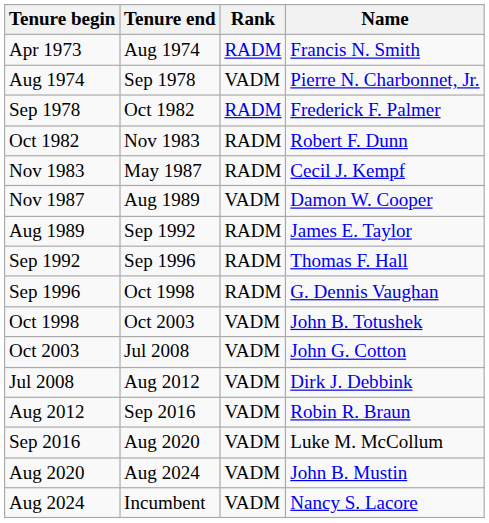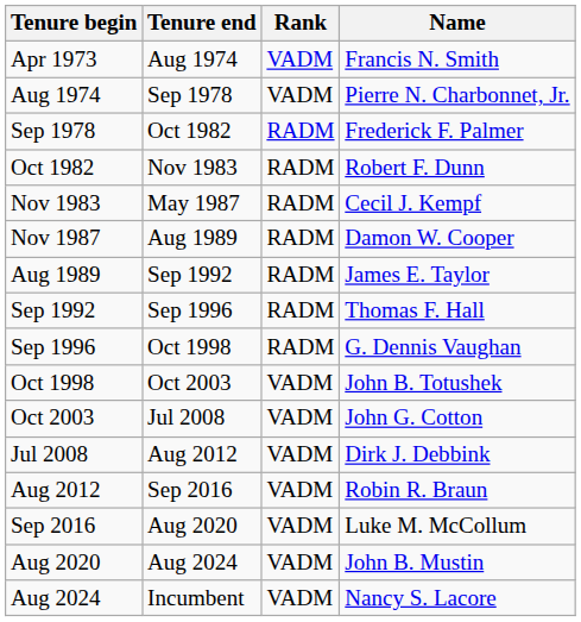Apr 1973 | Rank: RADM -> VADM
Nov 1987 | Rank: VADM -> RADM
